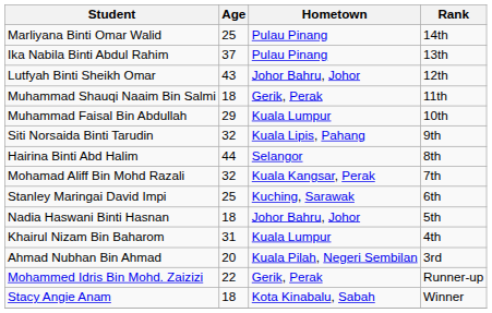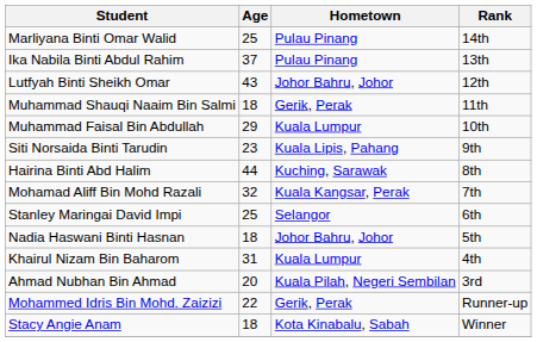Siti Norsaida Binti Tarudin | Age: 32 -> 23
Hairina Binti Abd Halim | Hometown: Selangor -> Kuching, Sarawak
Stanley Maringai David Impi | Hometown: Kuching, Sarawak -> Selangor
